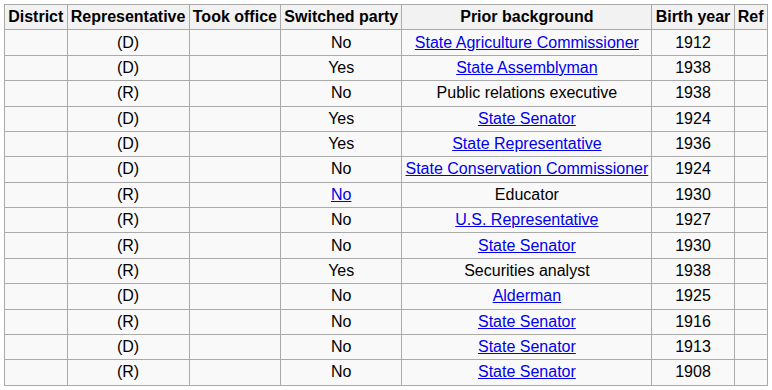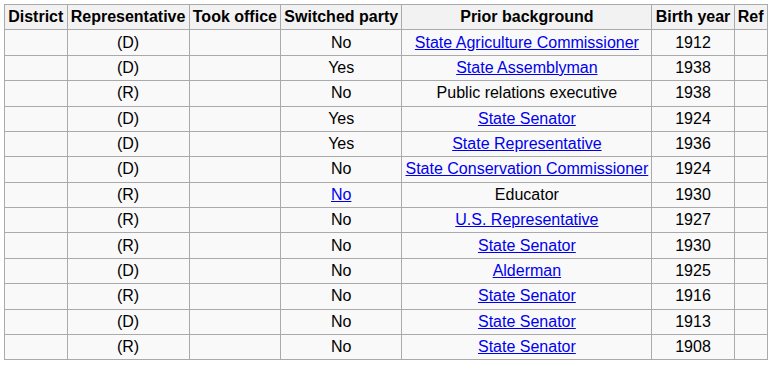- row: (R) | Yes | Securities analyst | 1938
